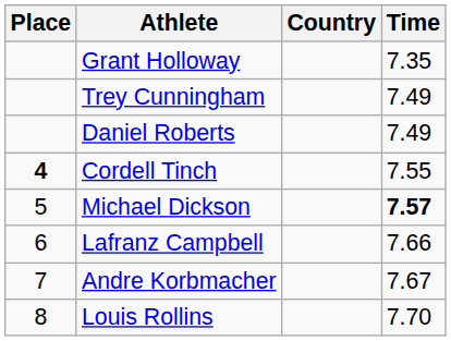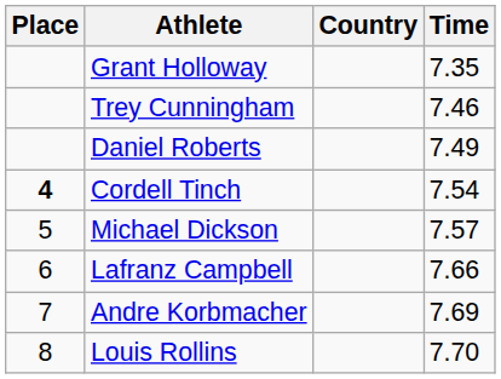Trey Cunningham | Time: 7.49 -> 7.46
Cordell Tinch | Time: 7.55 -> 7.54
Michael Dickson | Time: bold -> normal
Andre Korbmacher | Time: 7.67 -> 7.69
